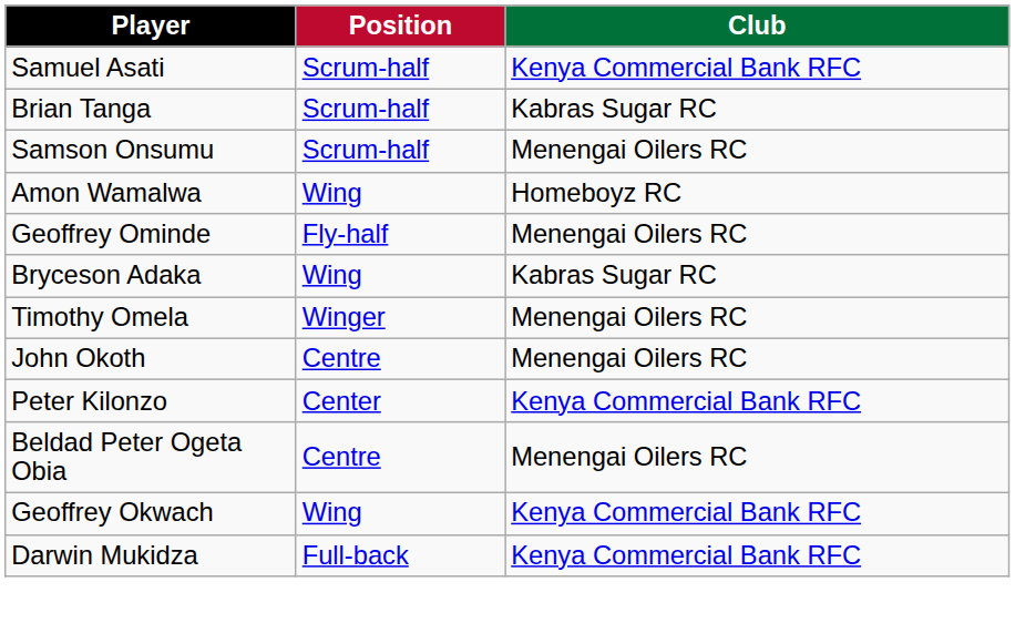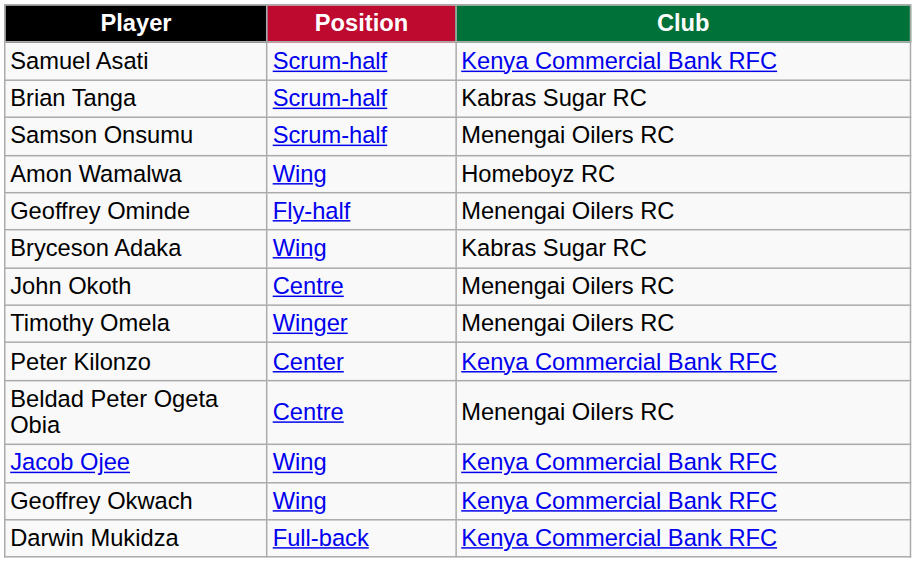rows swapped: Timothy Omela <-> John Okoth
+ row: Jacob Ojee | Wing | Kenya Commercial Bank RFC
